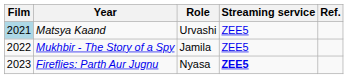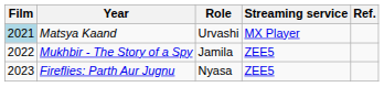Matsya Kaand | Streaming service: ZEE5 -> MX Player
Fireflies: Parth Aur Jugnu | Streaming service: bold -> normal
